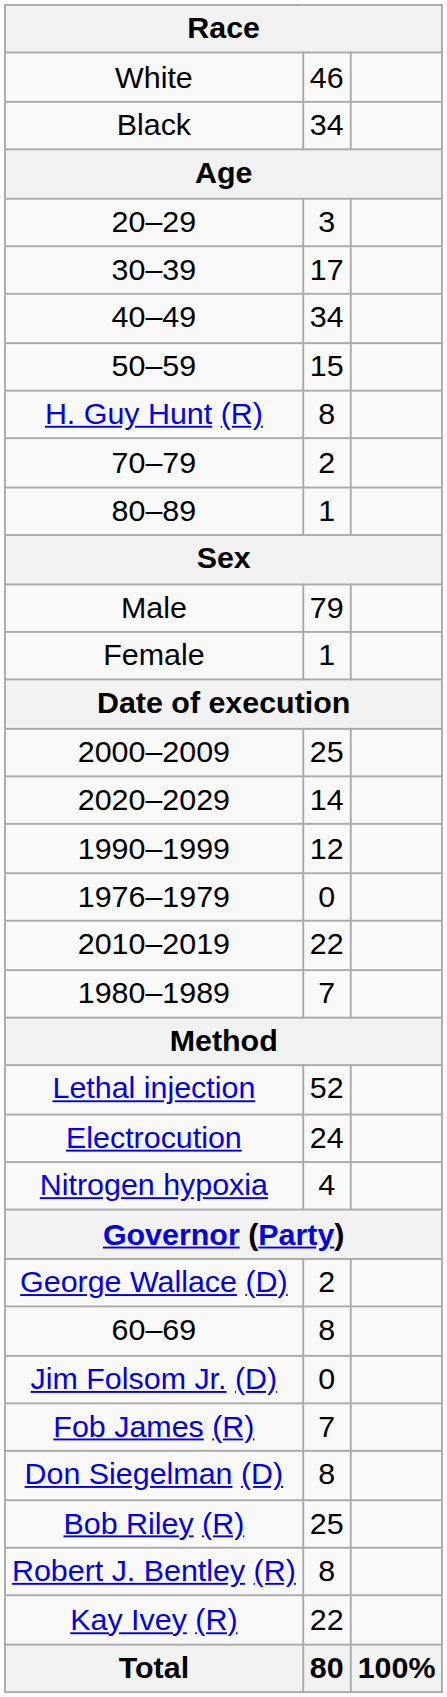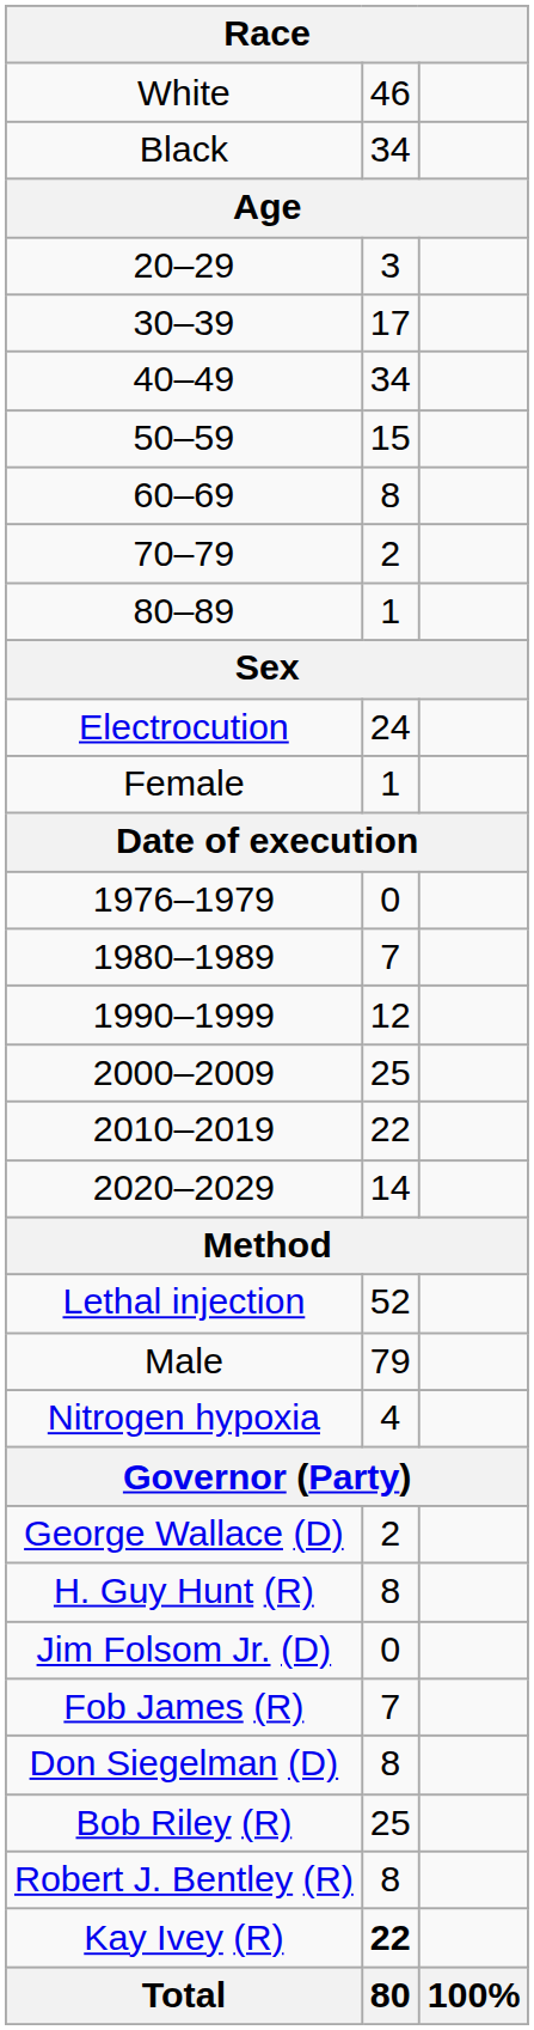rows swapped: 60–69 <-> H. Guy Hunt (R)
rows swapped: Male <-> Electrocution
rows swapped: 1976–1979 <-> 2000–2009
rows swapped: 1980–1989 <-> 2020–2029
Kay Ivey (R) | column 2: normal -> bold
